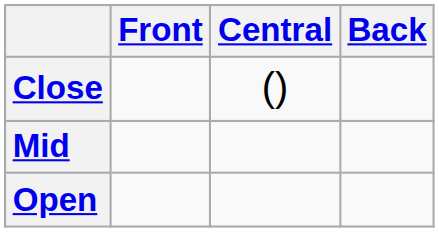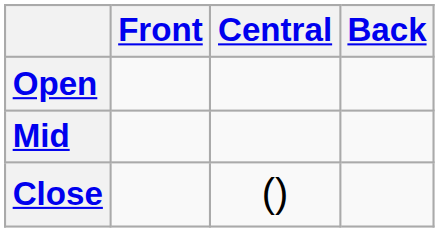rows swapped: Close <-> Open
